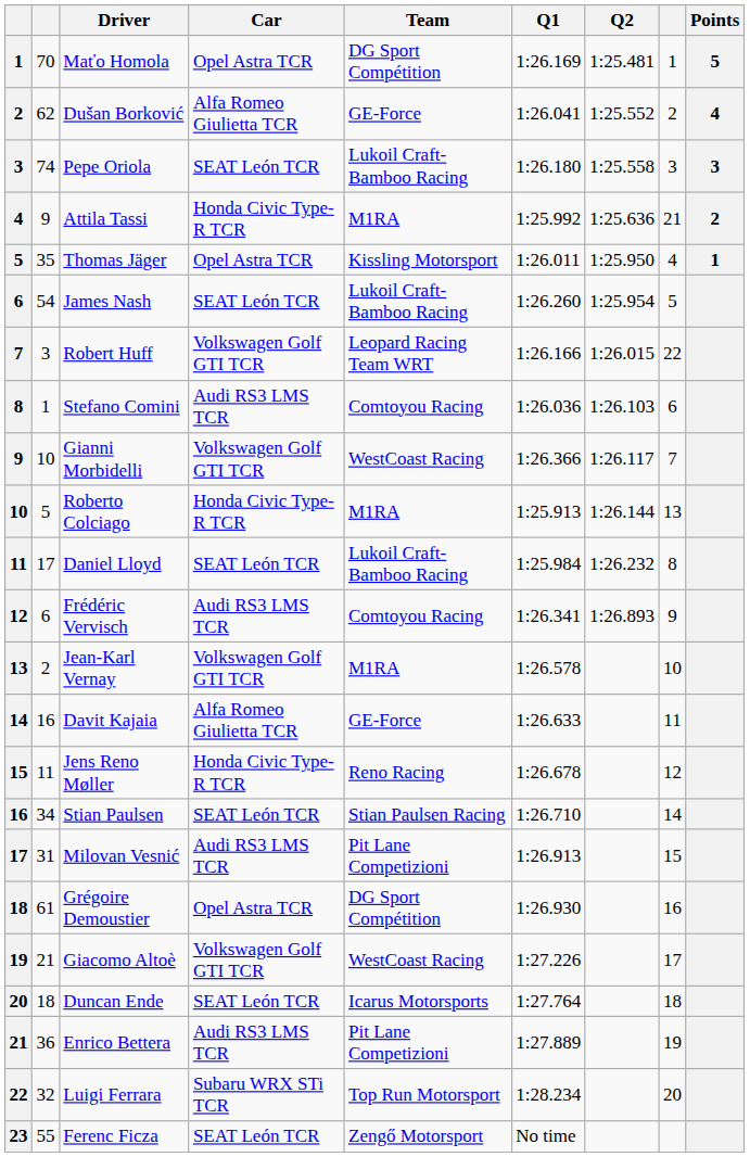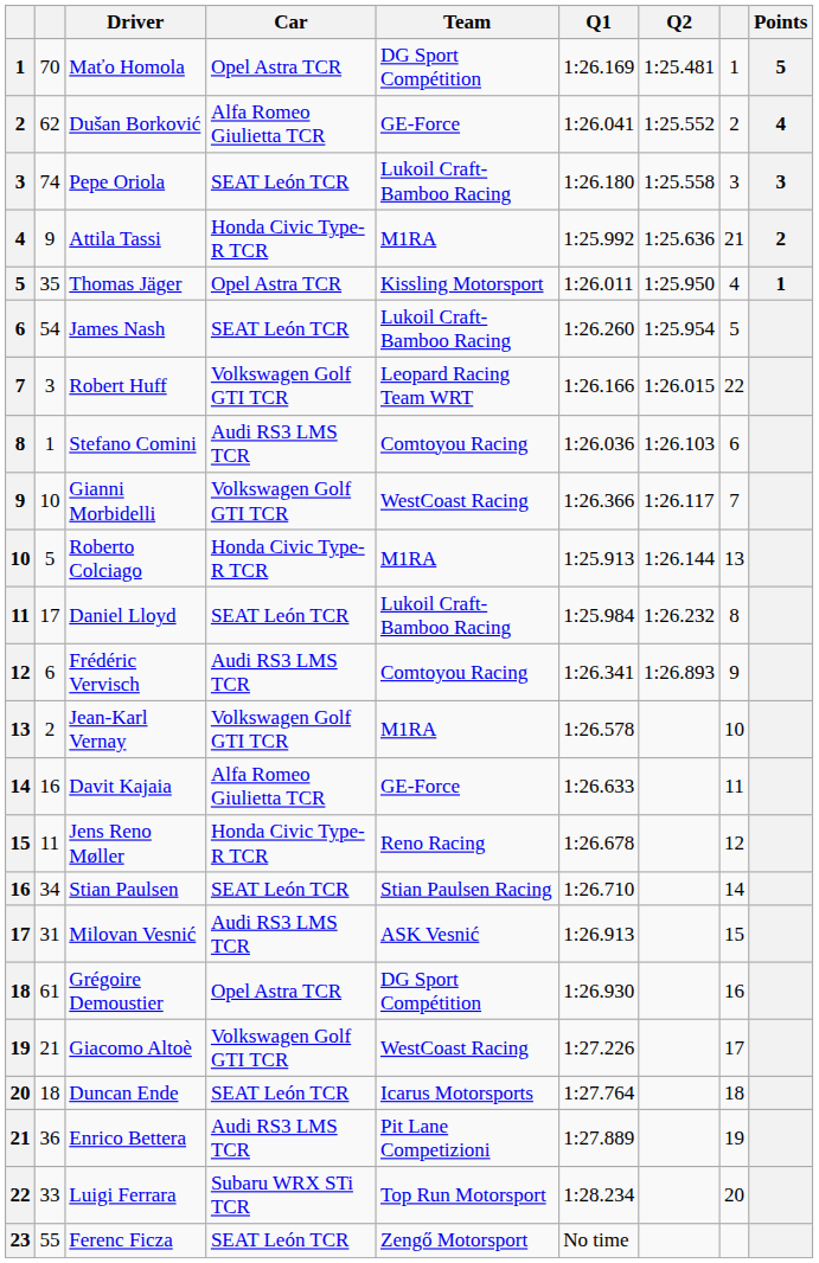Milovan Vesnić | Team: Pit Lane Competizioni -> ASK Vesnić
Luigi Ferrara | column 2: 32 -> 33
